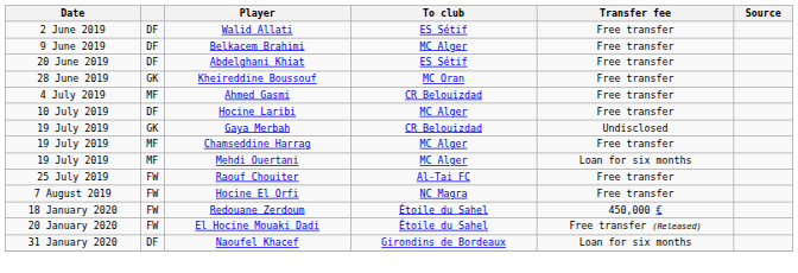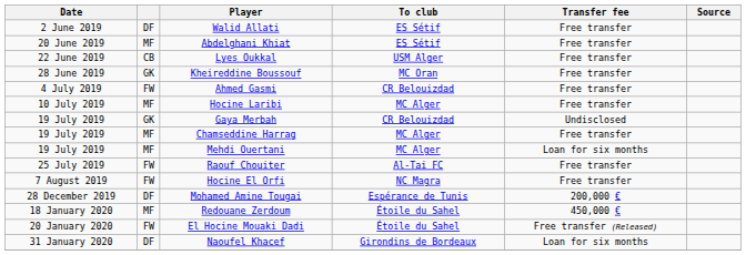- row: 9 June 2019 | DF | Belkacem Brahimi | MC Alger | Free transfer
Abdelghani Khiat | column 2: DF -> MF
+ row: 22 June 2019 | CB | Lyes Oukkal | USM Alger | Free transfer
Ahmed Gasmi | column 2: MF -> FW
Hocine Laribi | column 2: DF -> MF
+ row: 28 December 2019 | DF | Mohamed Amine Tougai | Espérance de Tunis | 200,000 €
Redouane Zerdoum | column 2: FW -> MF
